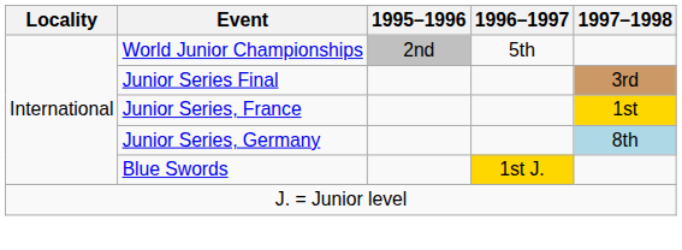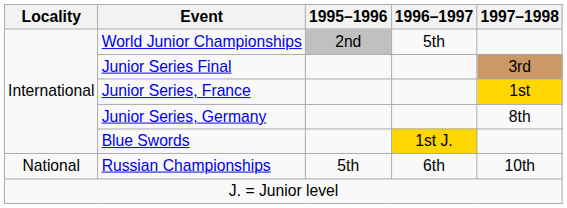Junior Series, Germany | 1997–1998: lightblue background -> no background
+ row: National | Russian Championships | 5th | 6th | 10th
